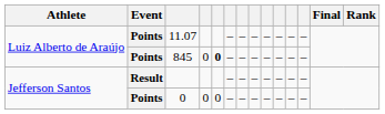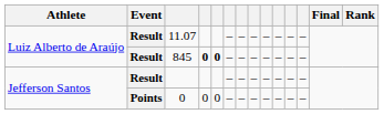11.07 | Event: Points -> Result
845 | Event: Points -> Result
845 | column 4: normal -> bold
